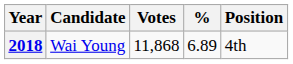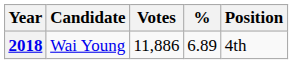2018 | Votes: 11,868 -> 11,886
